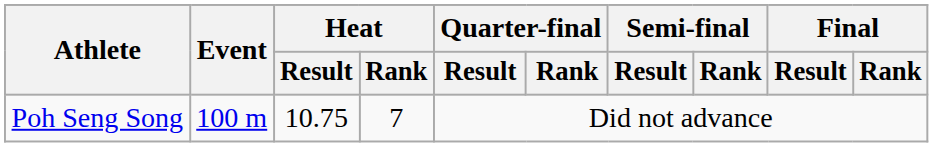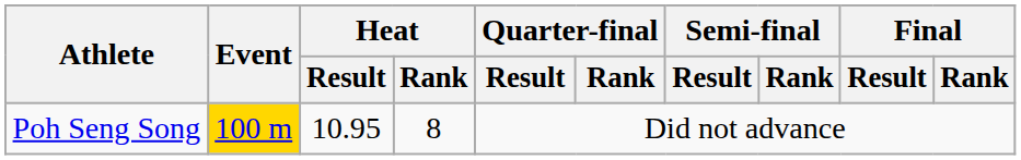Poh Seng Song | Event: no background -> gold background
Poh Seng Song | Heat / Result: 10.75 -> 10.95
Poh Seng Song | Heat / Rank: 7 -> 8
